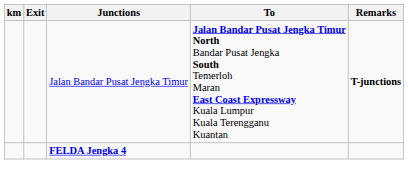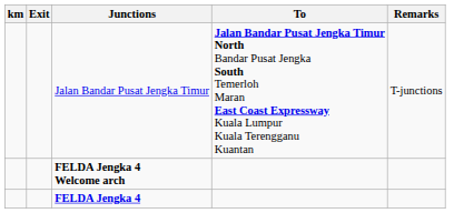Jalan Bandar Pusat Jengka Timur | Remarks: bold -> normal
+ row: FELDA Jengka 4 Welcome arch
